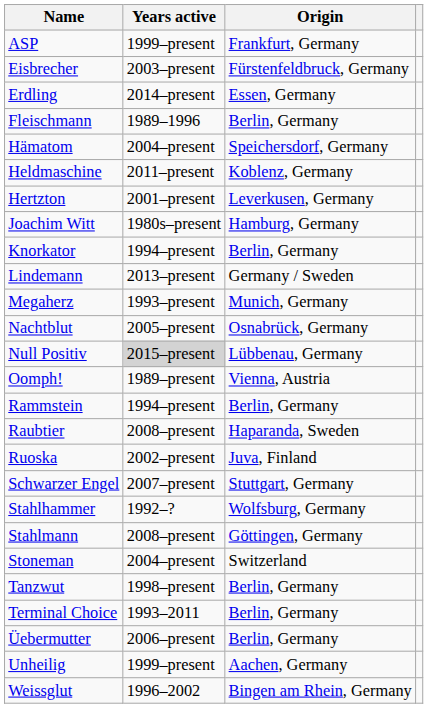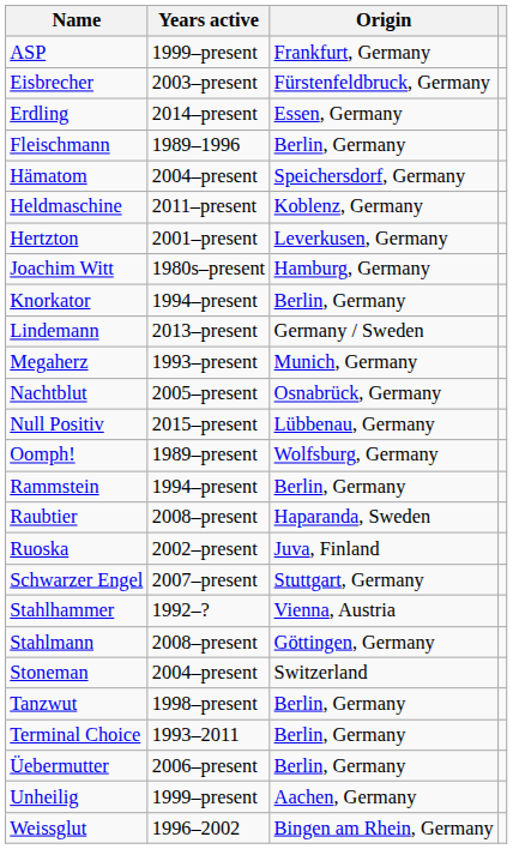Null Positiv | Years active: lightgrey background -> no background
Oomph! | Origin: Vienna, Austria -> Wolfsburg, Germany
Stahlhammer | Origin: Wolfsburg, Germany -> Vienna, Austria
